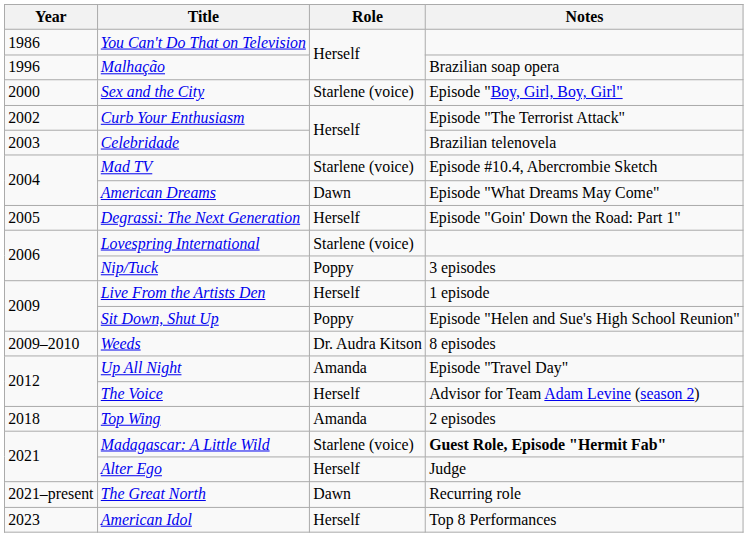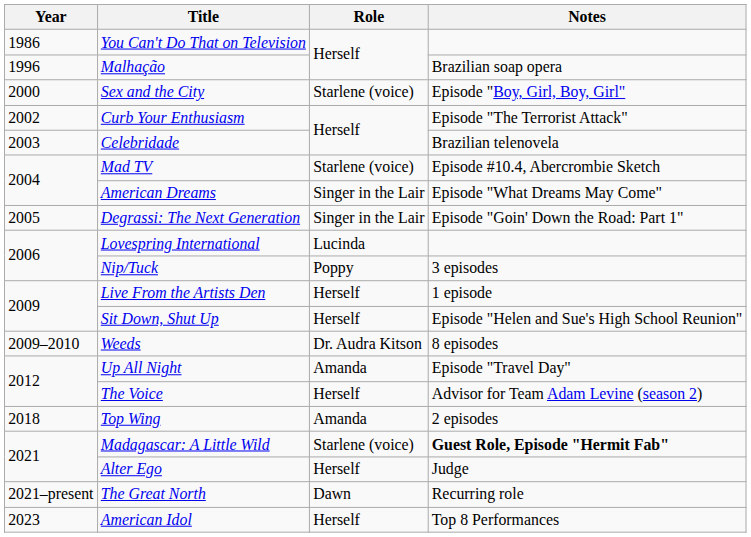American Dreams | Role: Dawn -> Singer in the Lair
Degrassi: The Next Generation | Role: Herself -> Singer in the Lair
Lovespring International | Role: Starlene (voice) -> Lucinda
Sit Down, Shut Up | Role: Poppy -> Herself
